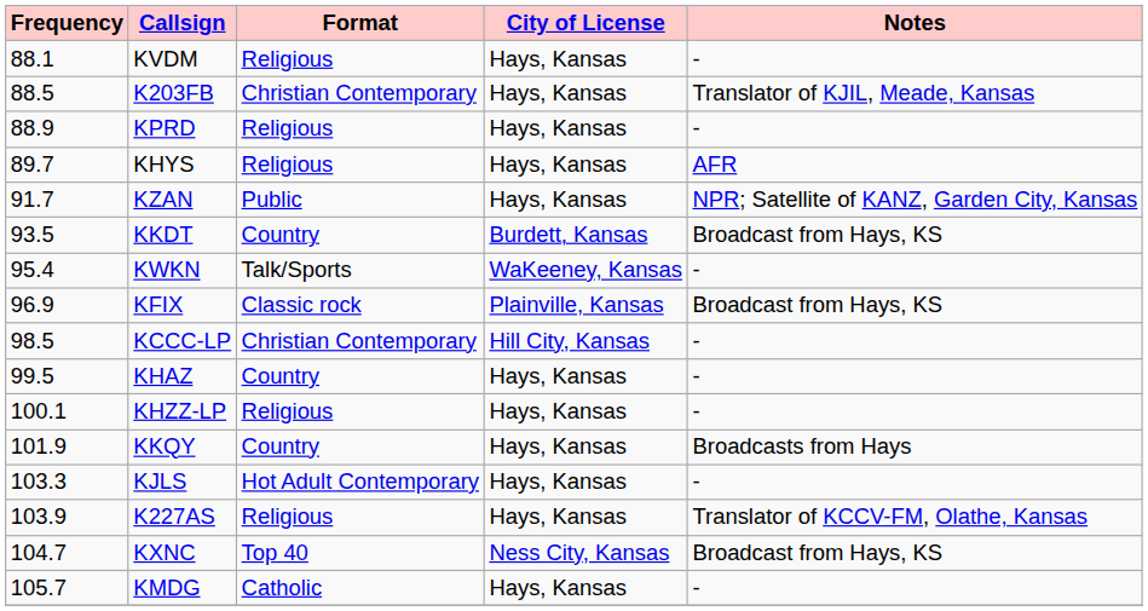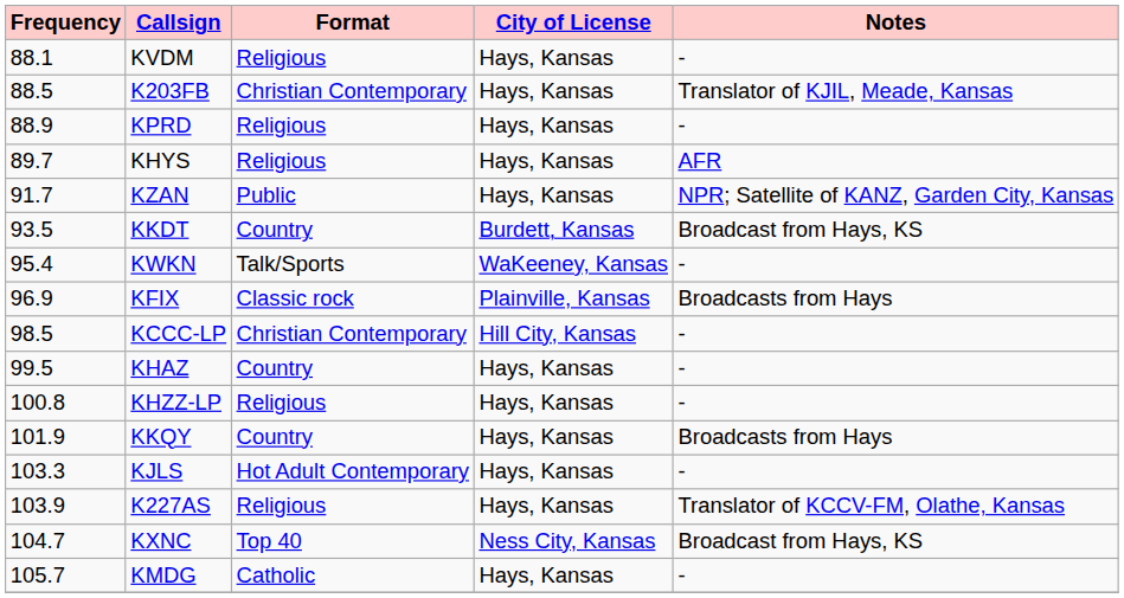KFIX | Notes: Broadcast from Hays, KS -> Broadcasts from Hays
KHZZ-LP | Frequency: 100.1 -> 100.8
